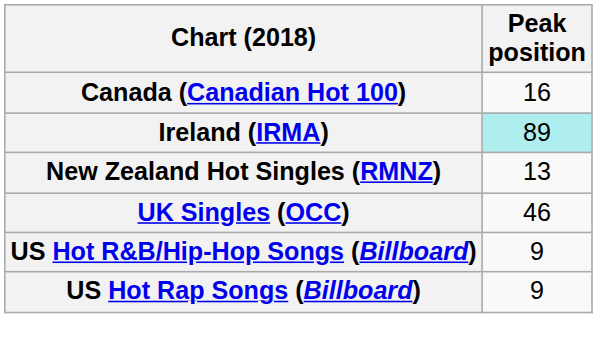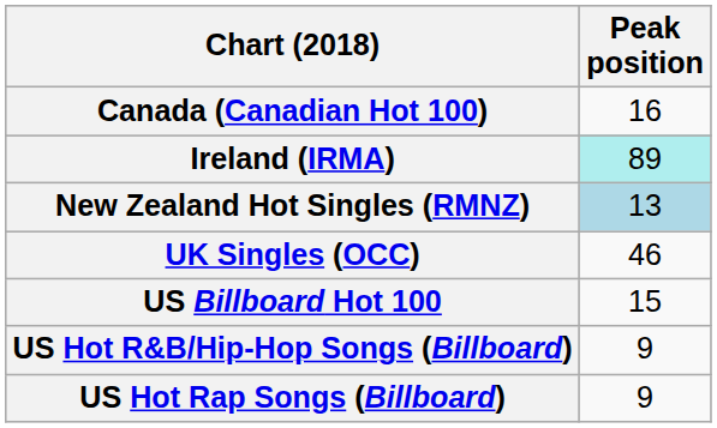New Zealand Hot Singles (RMNZ) | Peak position: no background -> lightblue background
+ row: US Billboard Hot 100 | 15
